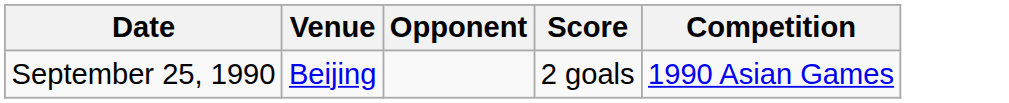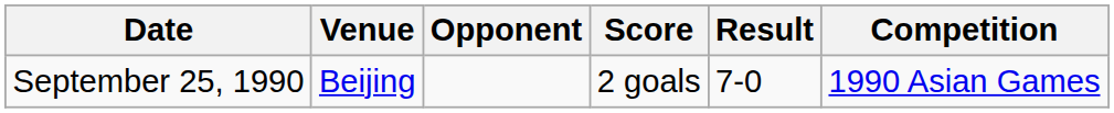+ column: Result | 7-0
